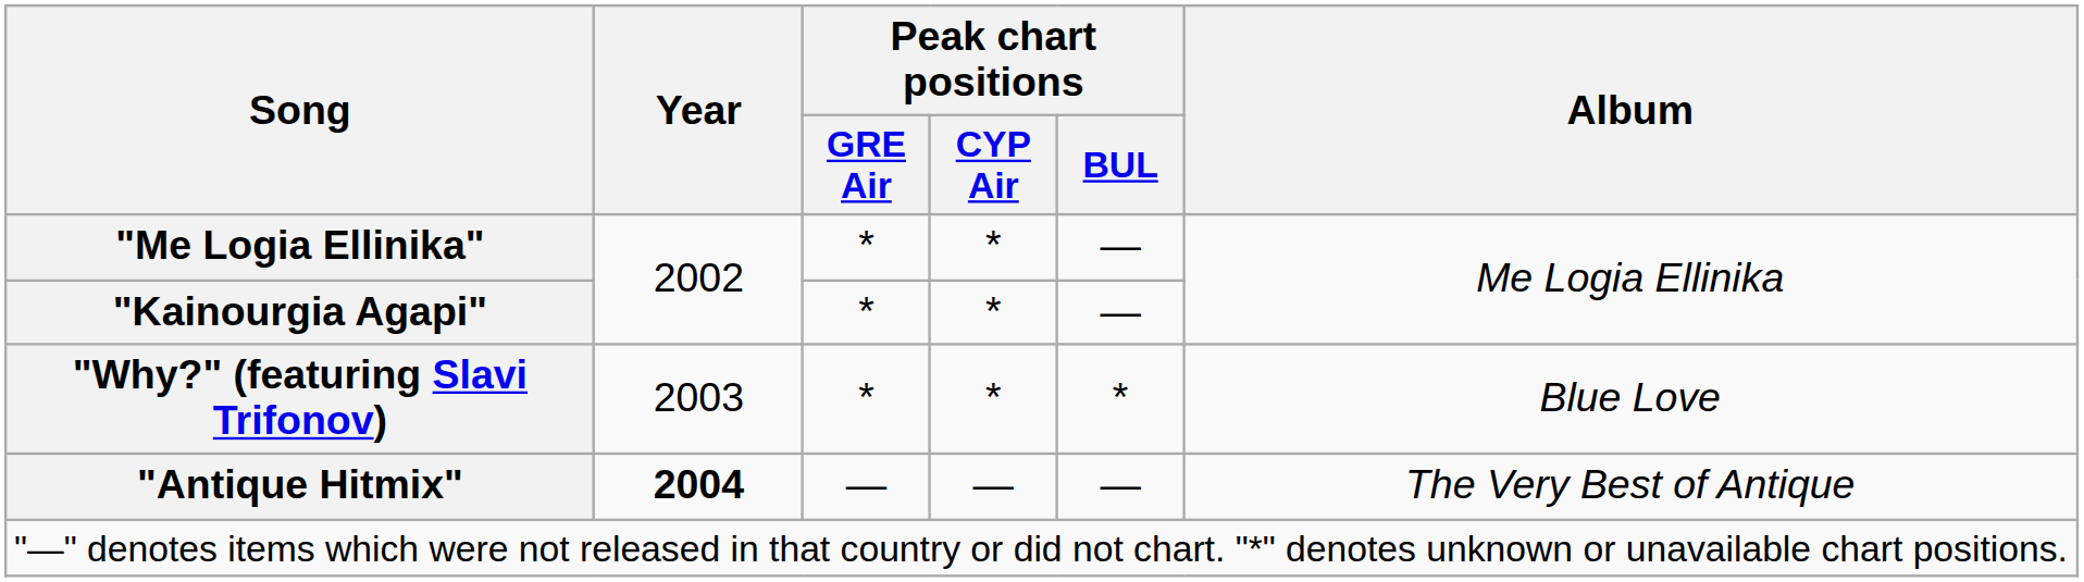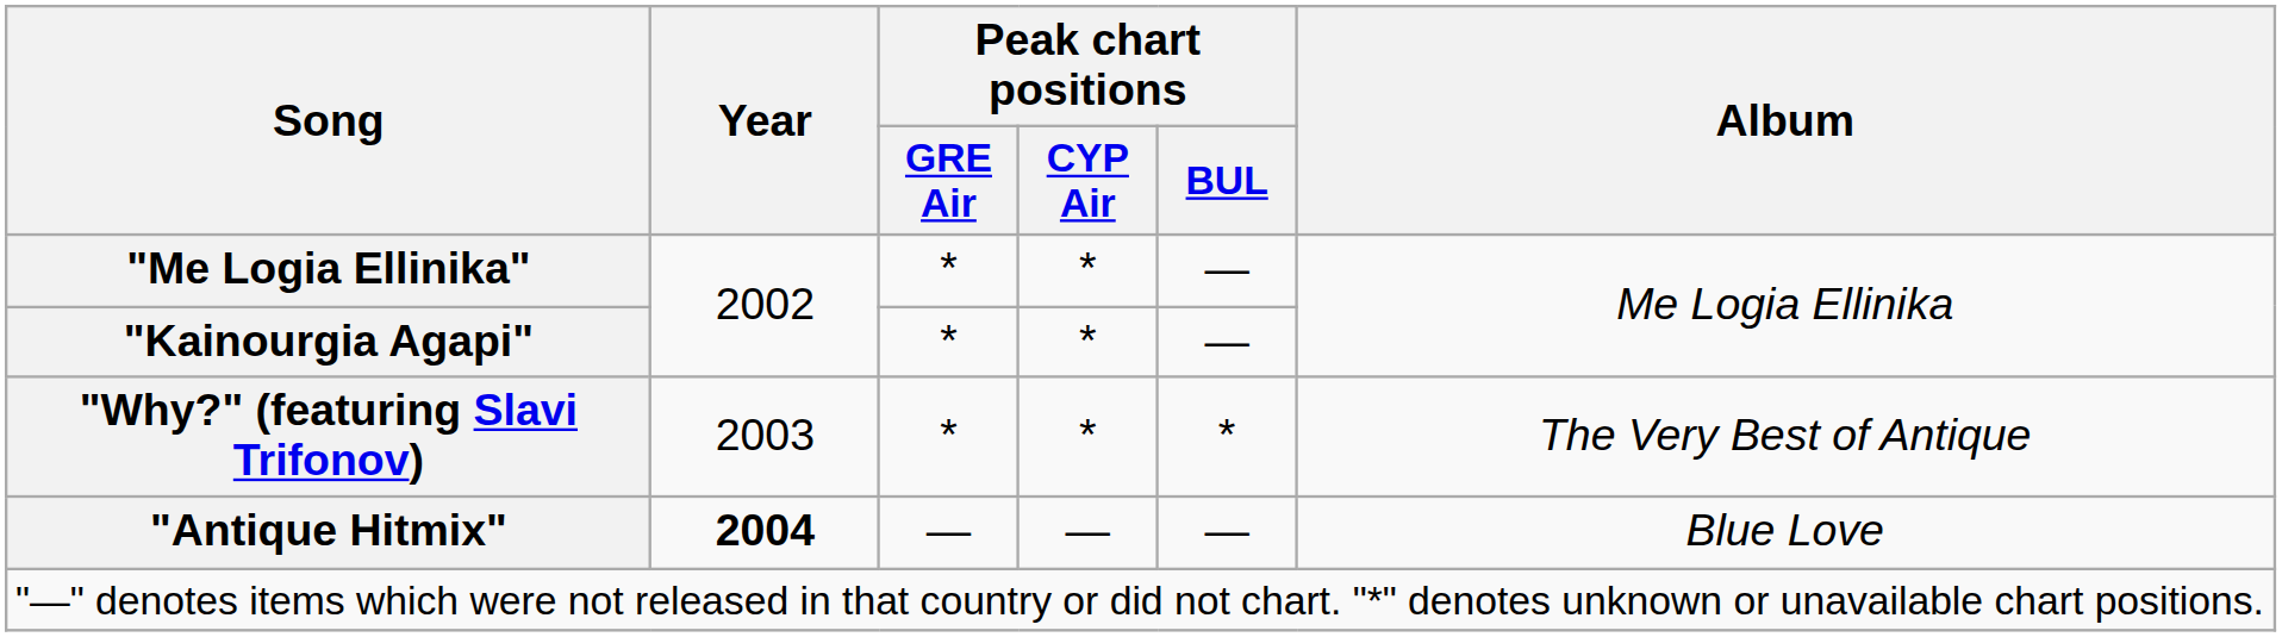"Why?" (featuring Slavi Trifonov) | Album: Blue Love -> The Very Best of Antique
"Antique Hitmix" | Album: The Very Best of Antique -> Blue Love
